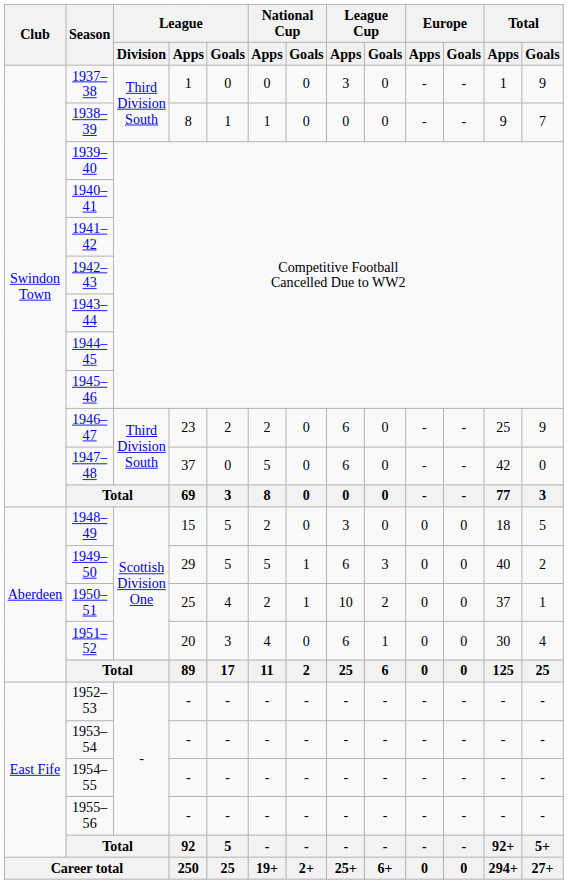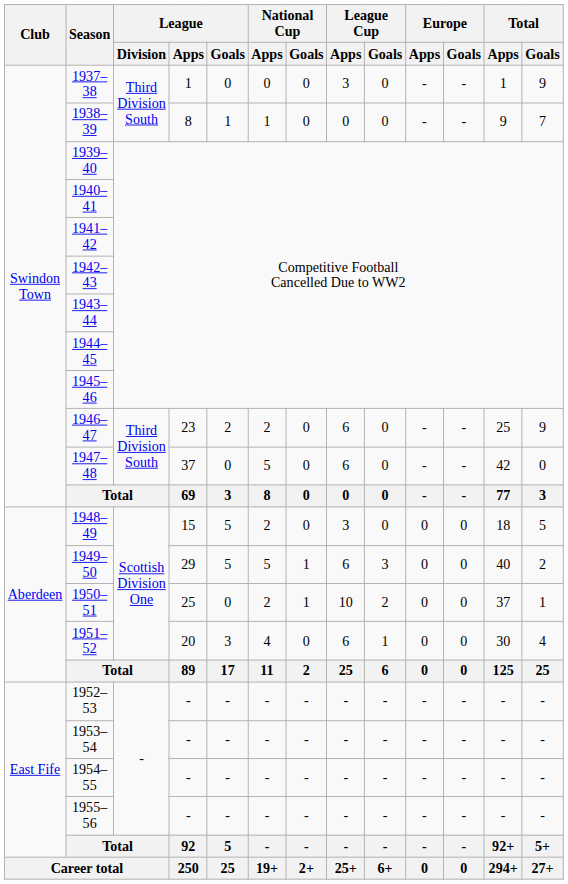1950–51 | League / Goals: 4 -> 0
